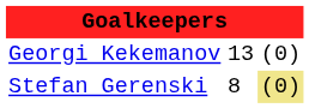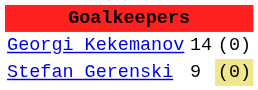Georgi Kekemanov | column 2: 13 -> 14
Stefan Gerenski | column 2: 8 -> 9
